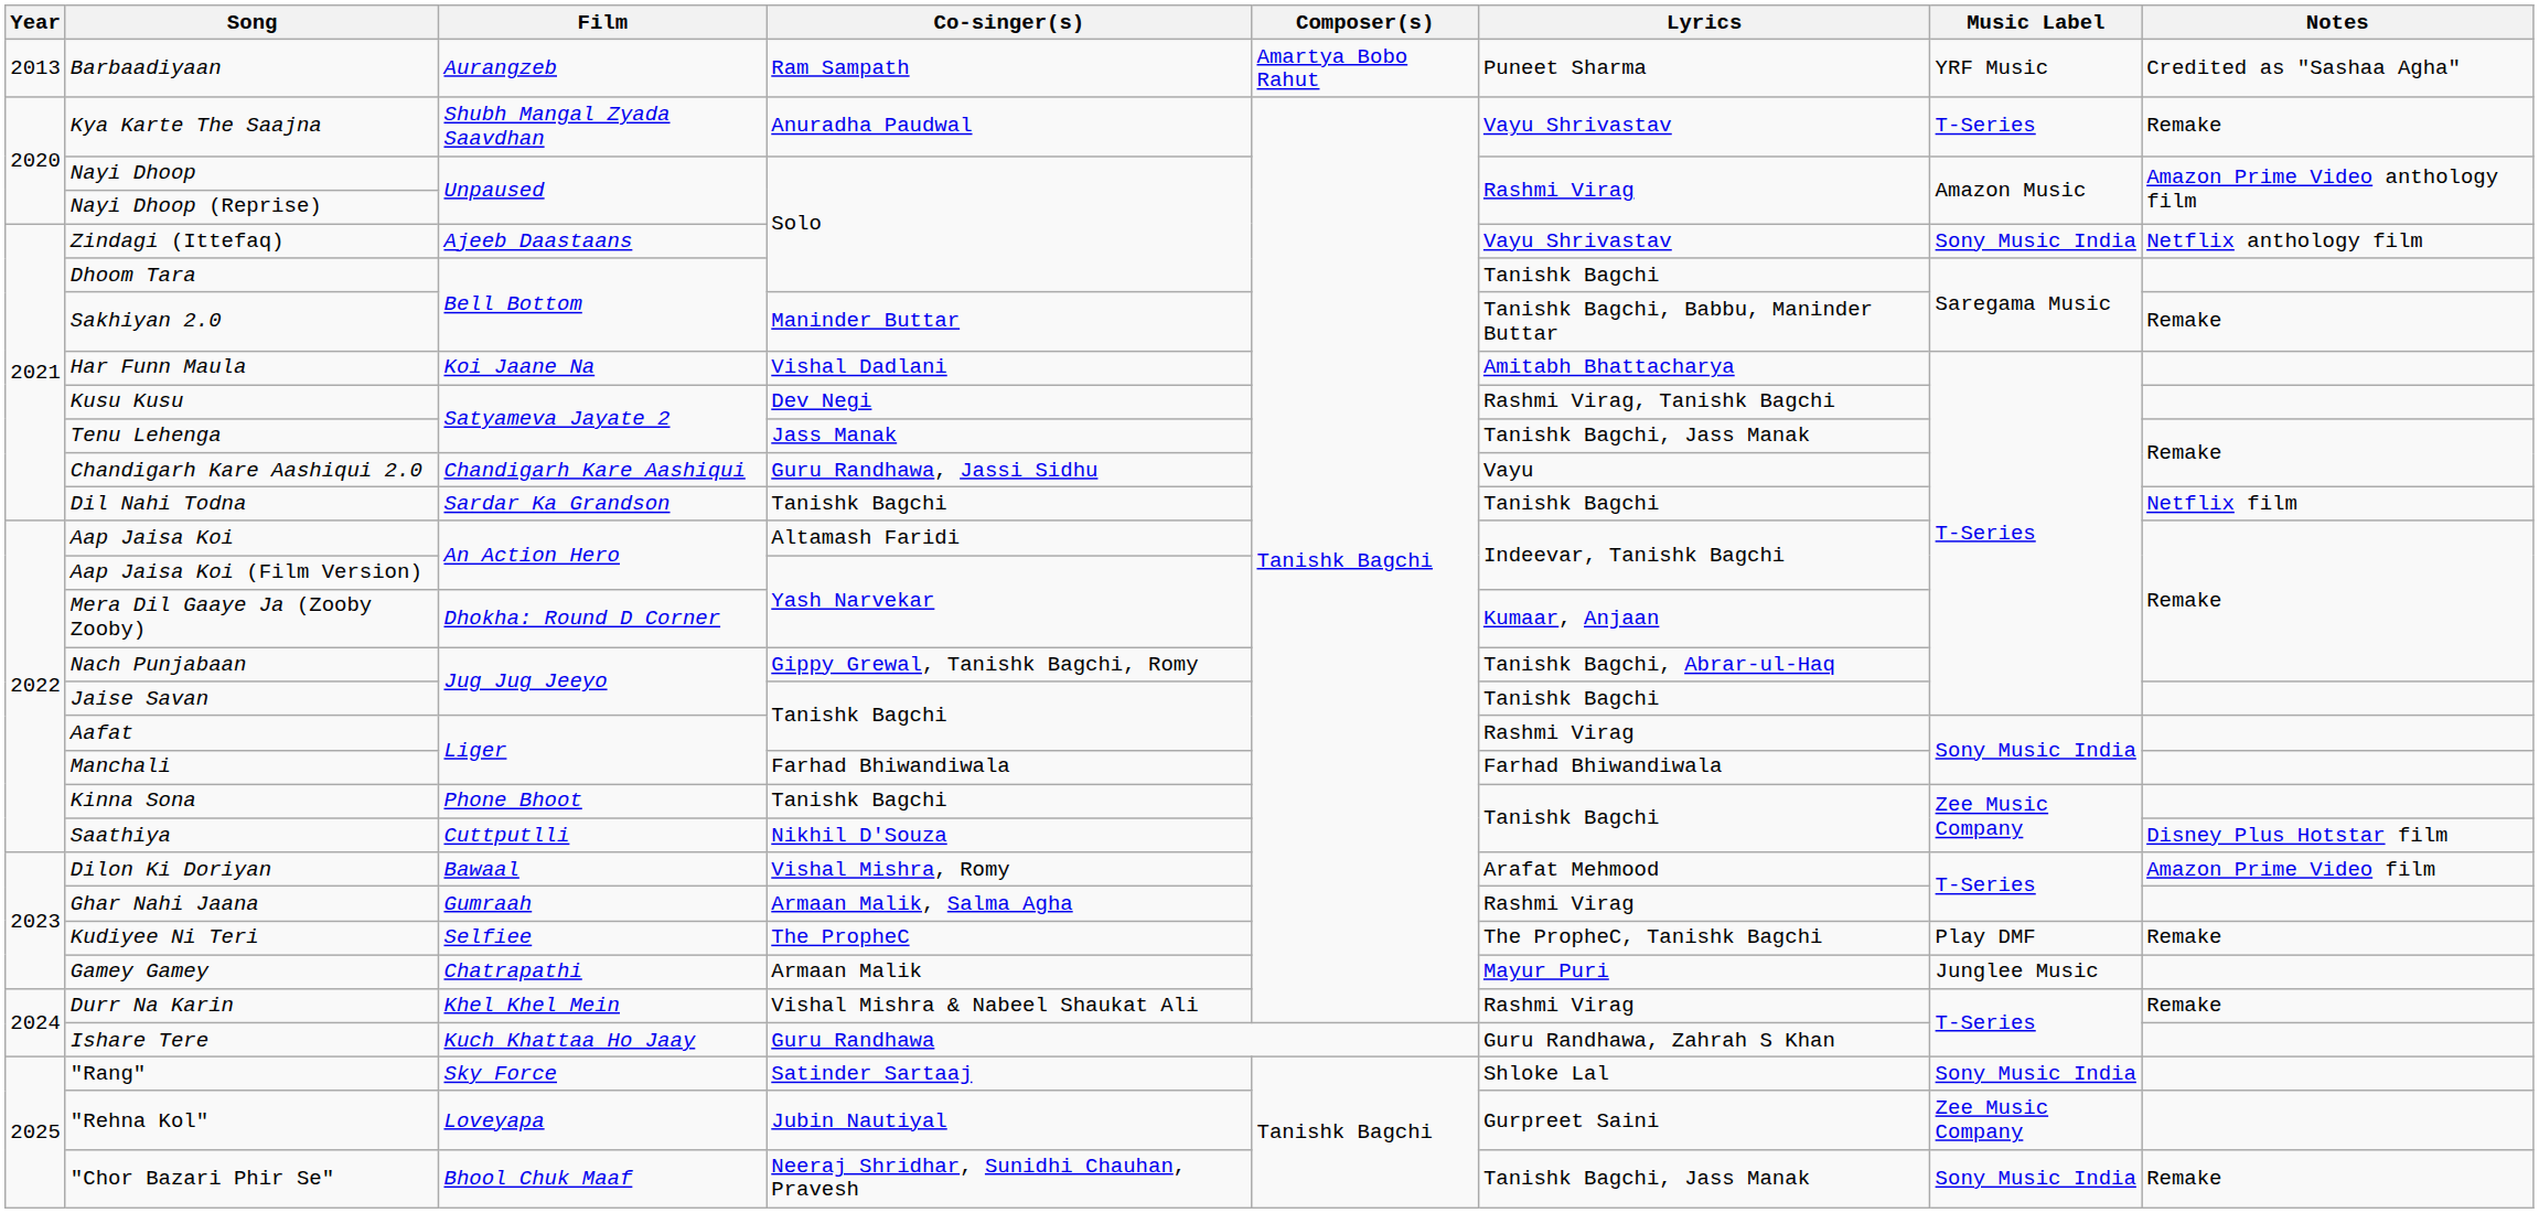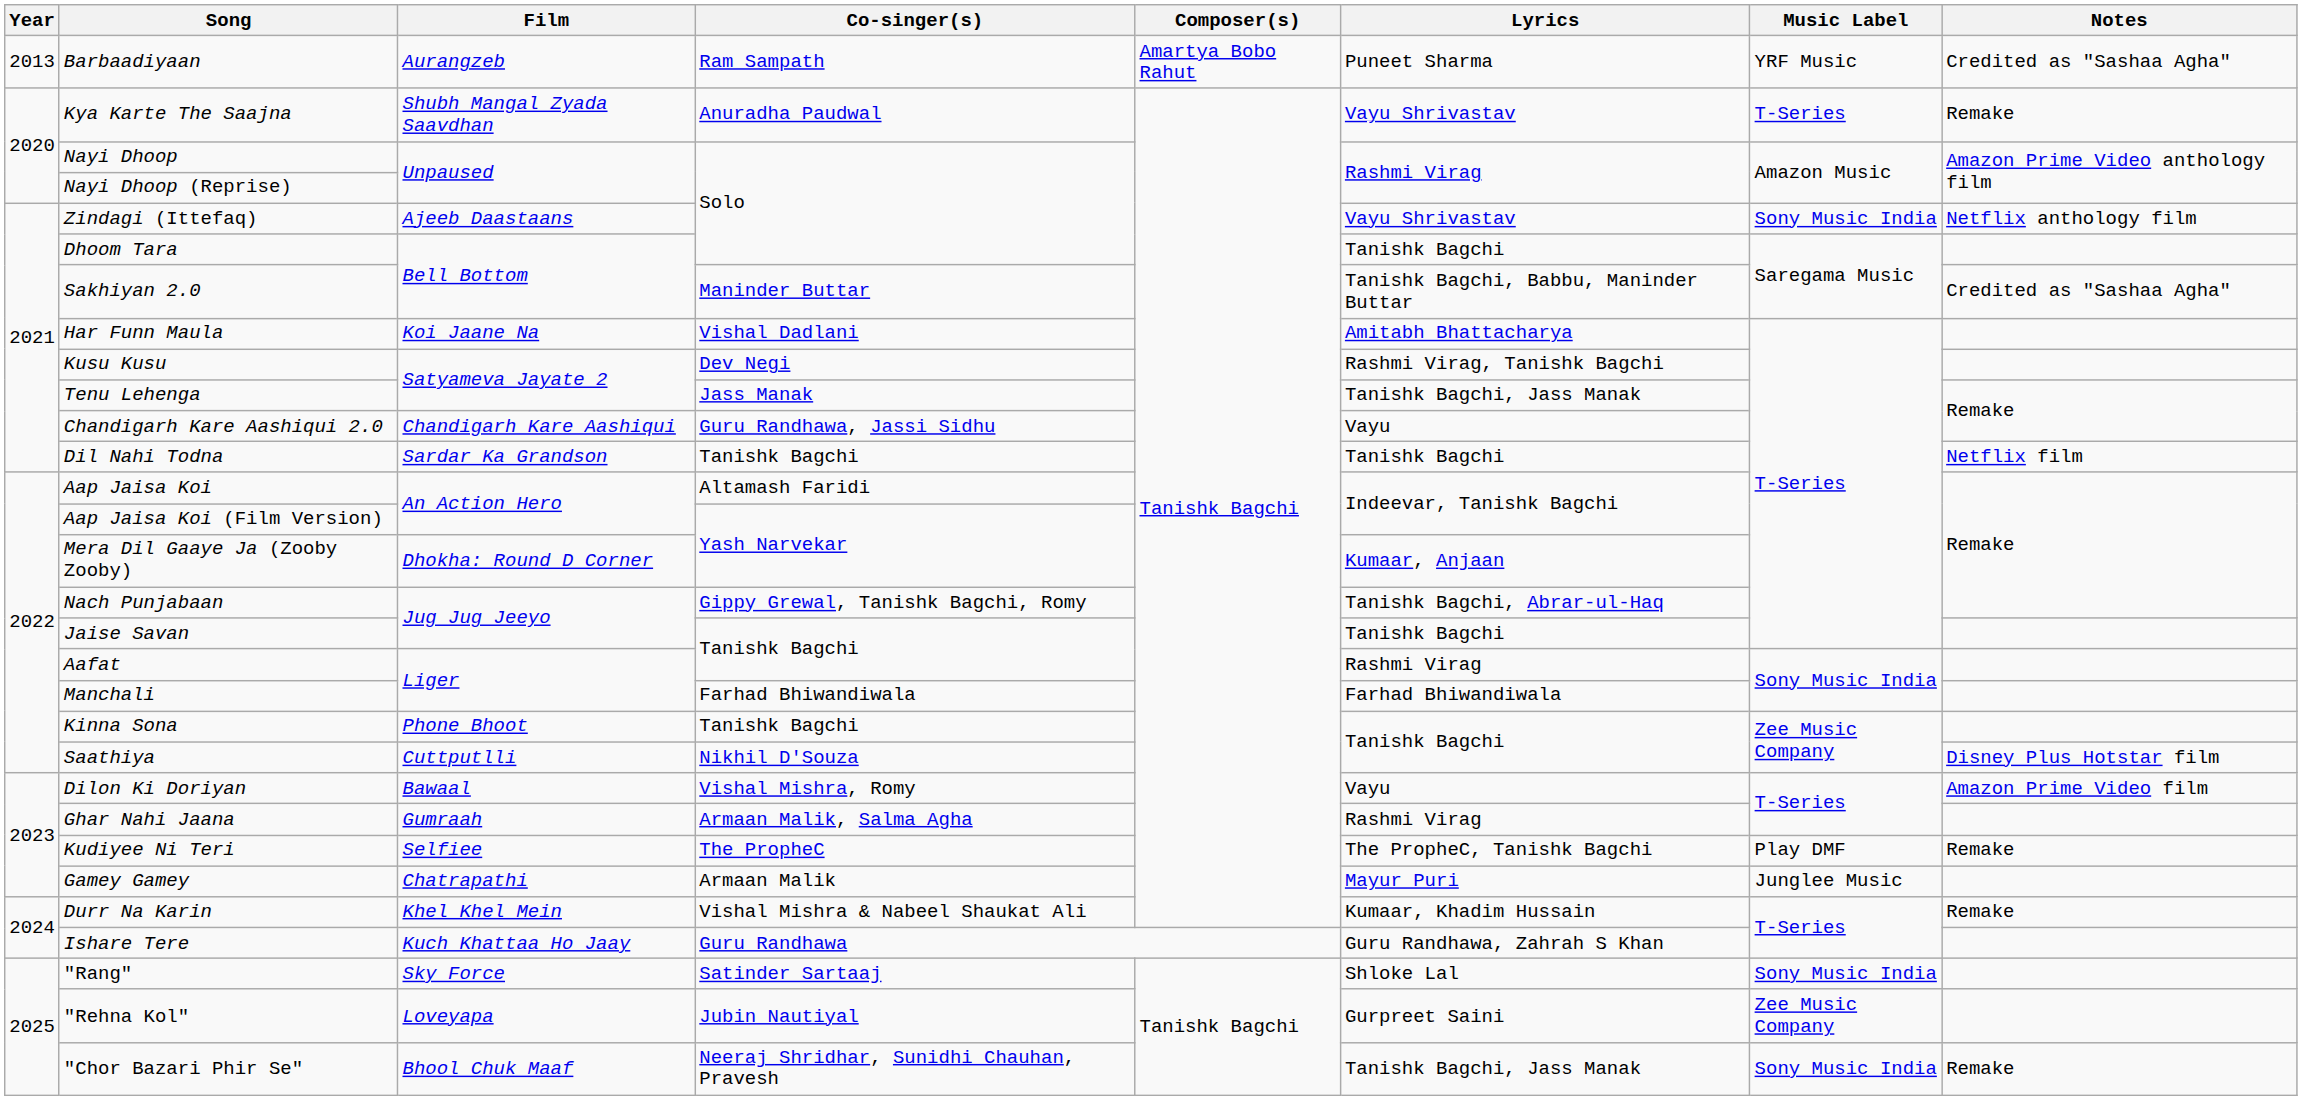Sakhiyan 2.0 | Notes: Remake -> Credited as "Sashaa Agha"
Dilon Ki Doriyan | Lyrics: Arafat Mehmood -> Vayu
Durr Na Karin | Lyrics: Rashmi Virag -> Kumaar, Khadim Hussain
